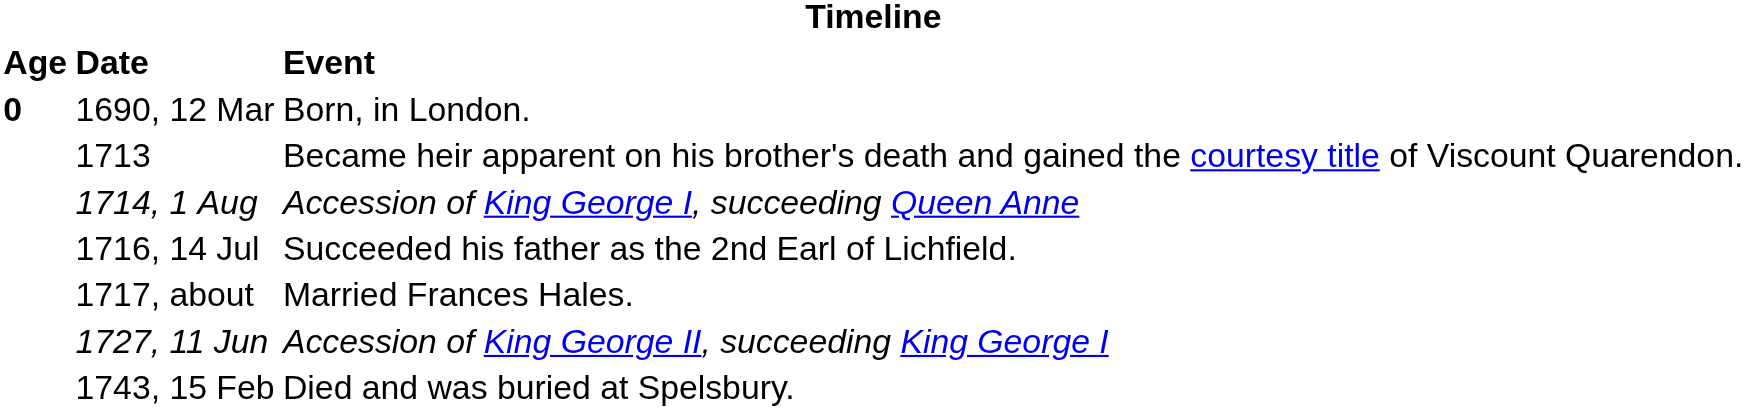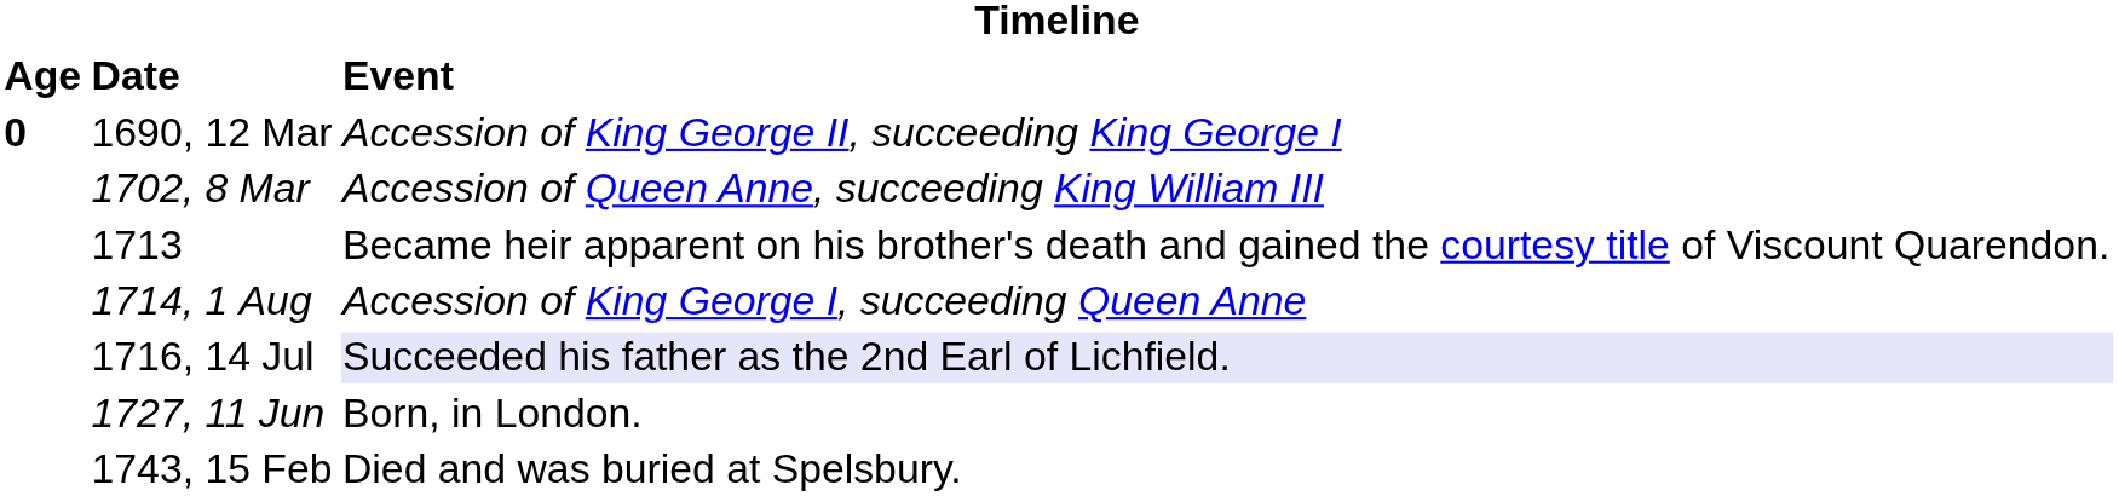1690, 12 Mar | Event: Born, in London. -> Accession of King George II, succeeding King George I
+ row: 1702, 8 Mar | Accession of Queen Anne, succeeding King William III
1716, 14 Jul | Event: no background -> lavender background
- row: 1717, about | Married Frances Hales.
1727, 11 Jun | Event: Accession of King George II, succeeding King George I -> Born, in London.
